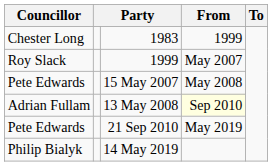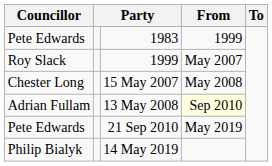1983 | Councillor: Chester Long -> Pete Edwards
15 May 2007 | Councillor: Pete Edwards -> Chester Long
